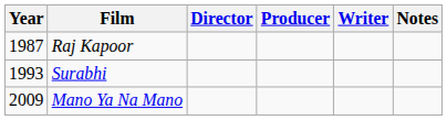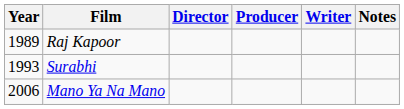Raj Kapoor | Year: 1987 -> 1989
Mano Ya Na Mano | Year: 2009 -> 2006
